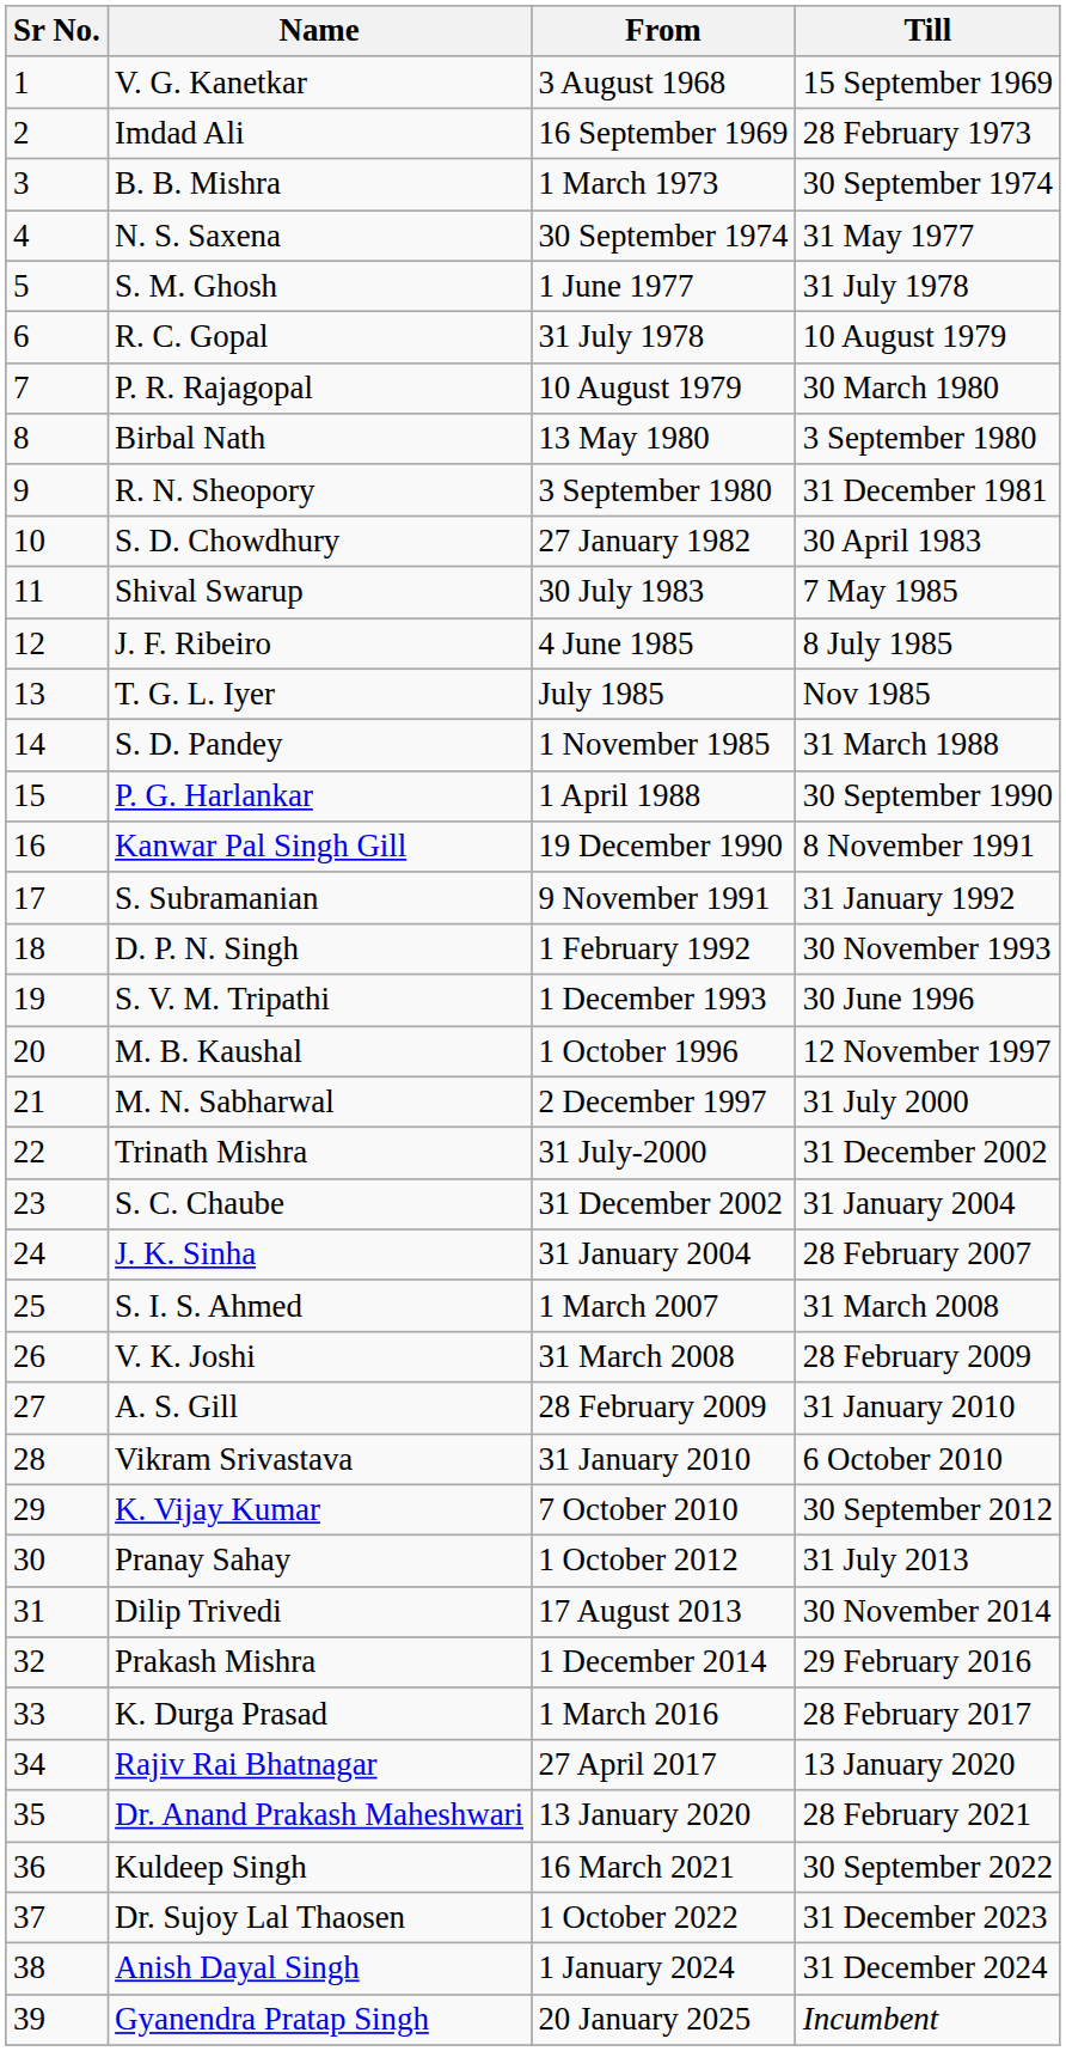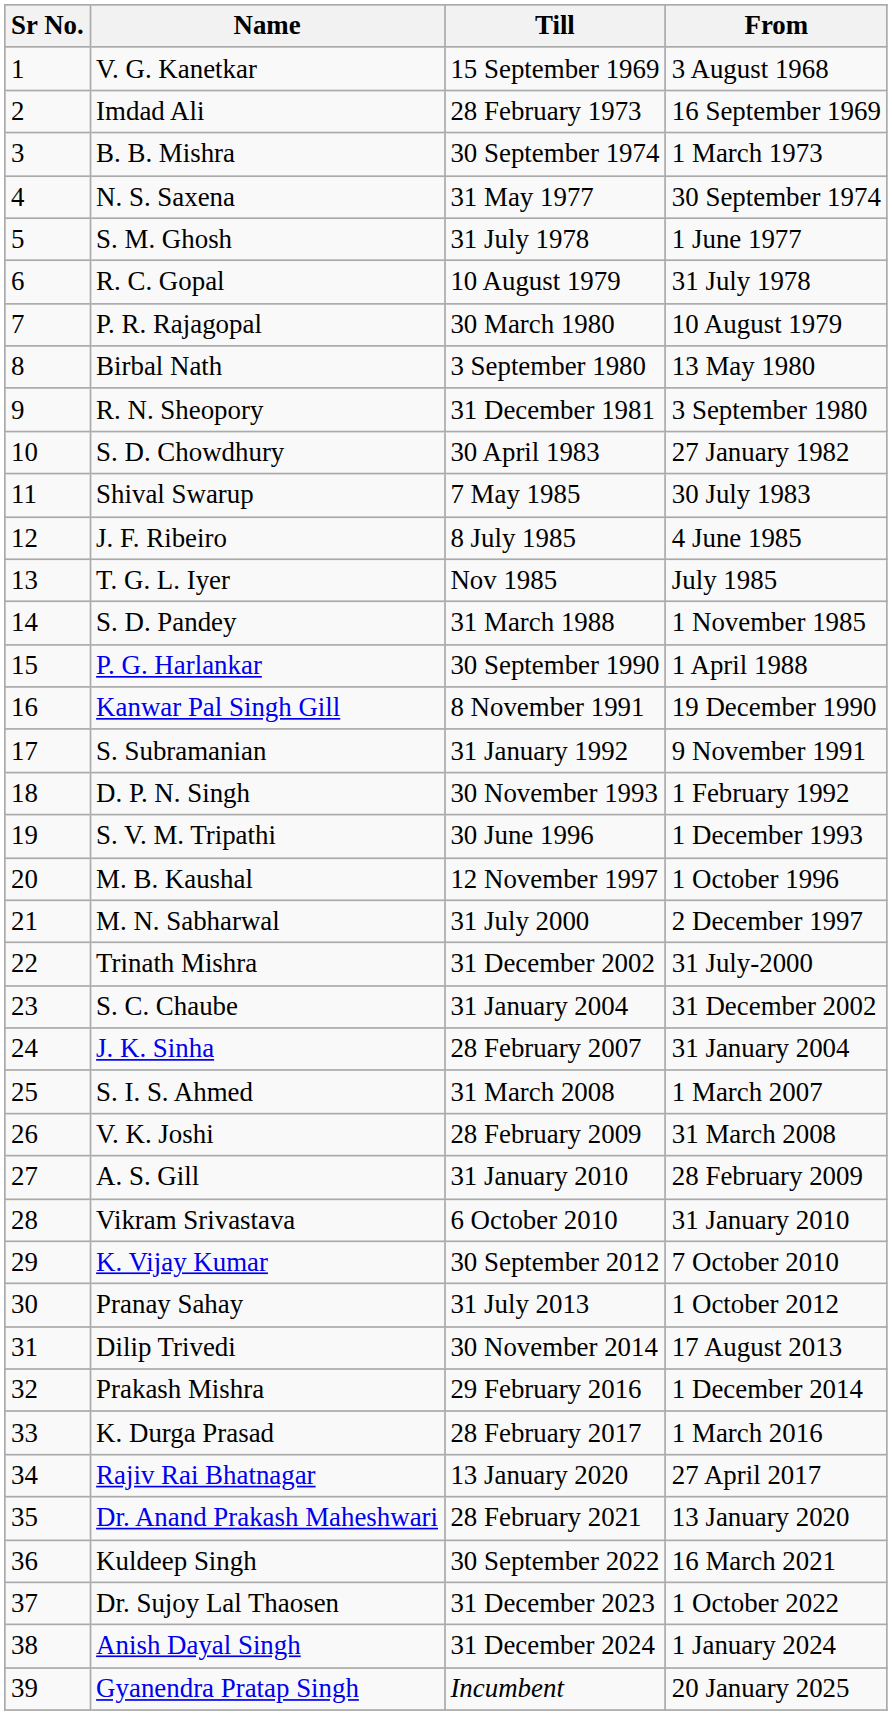columns swapped: From <-> Till
